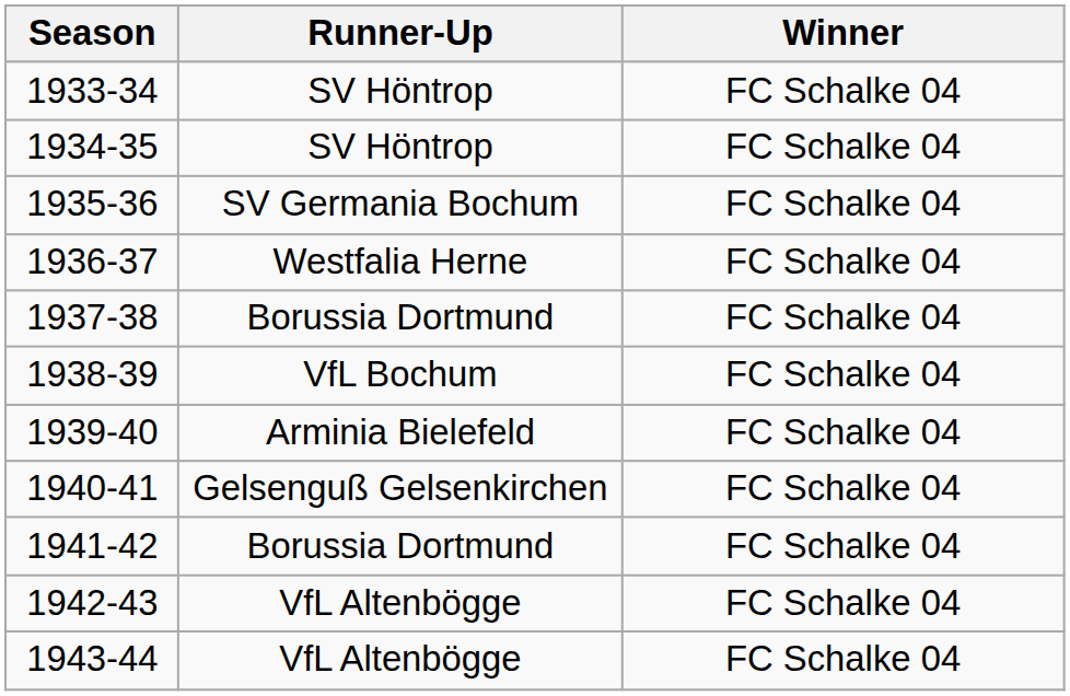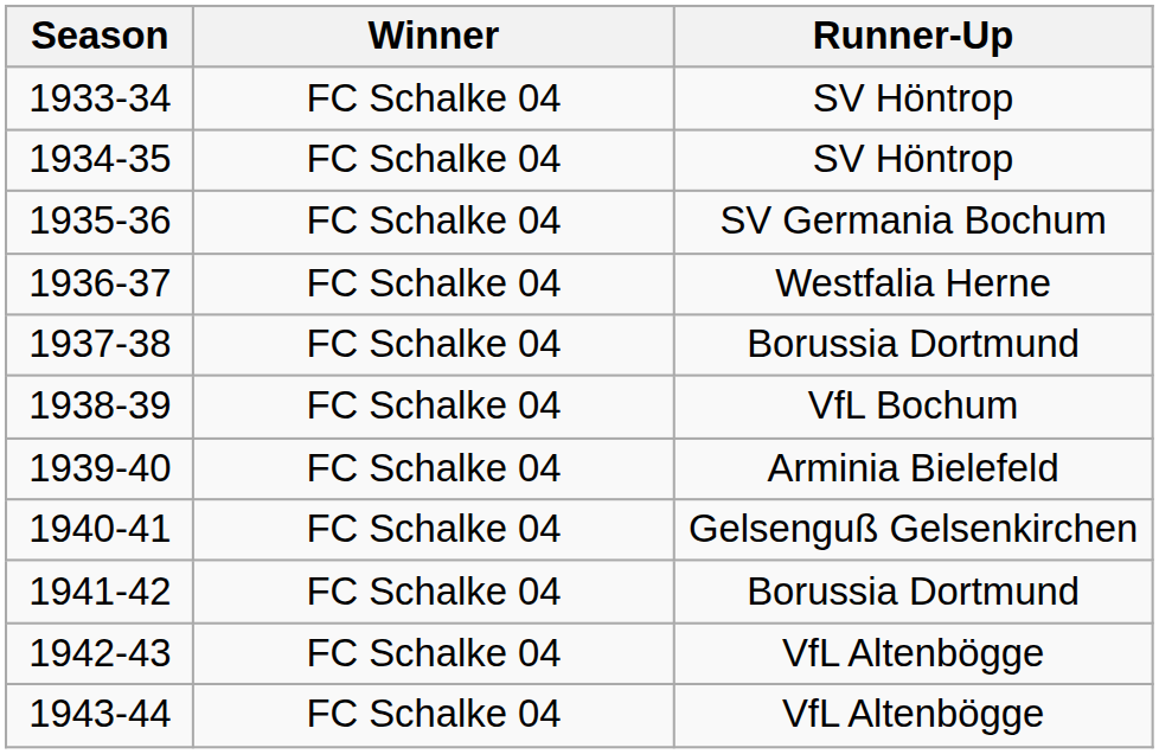columns swapped: Winner <-> Runner-Up
